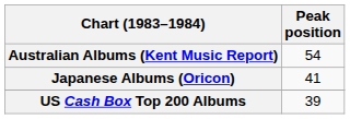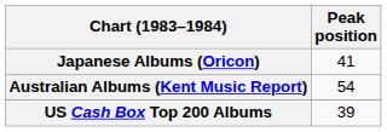rows swapped: Australian Albums (Kent Music Report) <-> Japanese Albums (Oricon)
